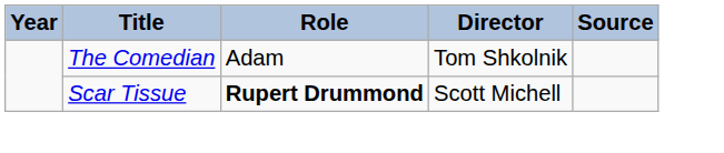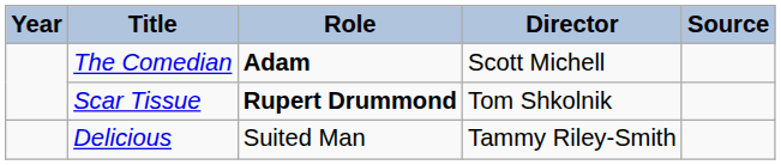The Comedian | Role: normal -> bold
The Comedian | Director: Tom Shkolnik -> Scott Michell
Scar Tissue | Director: Scott Michell -> Tom Shkolnik
+ row: Delicious | Suited Man | Tammy Riley-Smith
